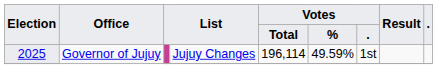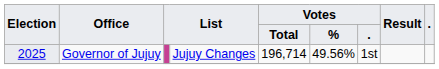Governor of Jujuy / Jujuy Changes | Votes / Total: 196,114 -> 196,714
Governor of Jujuy / Jujuy Changes | Votes / %: 49.59% -> 49.56%
